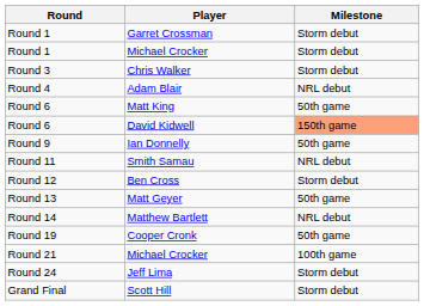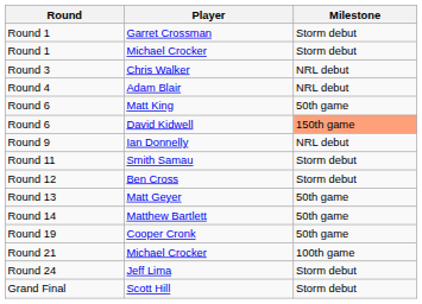Chris Walker | Milestone: Storm debut -> NRL debut
Ian Donnelly | Milestone: 50th game -> NRL debut
Smith Samau | Milestone: NRL debut -> Storm debut
Matthew Bartlett | Milestone: NRL debut -> 50th game
